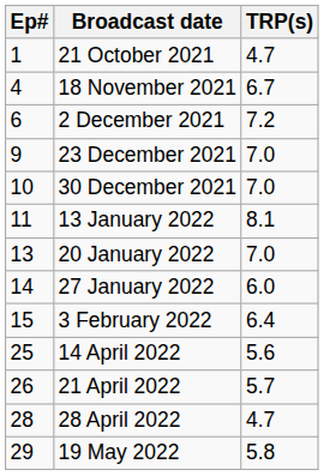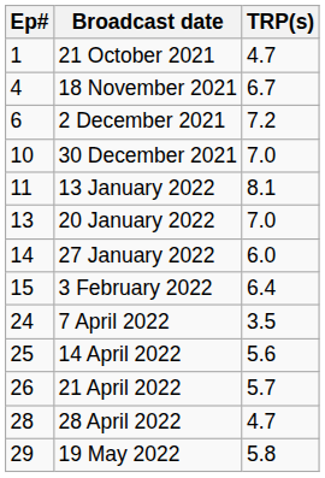- row: 9 | 23 December 2021 | 7.0
+ row: 24 | 7 April 2022 | 3.5
